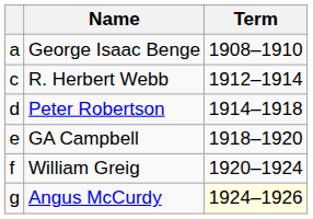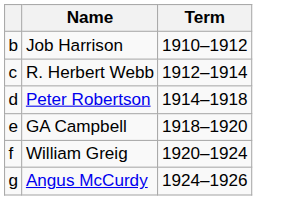- row: a | George Isaac Benge | 1908–1910
+ row: b | Job Harrison | 1910–1912
Angus McCurdy | Term: lightyellow background -> no background
